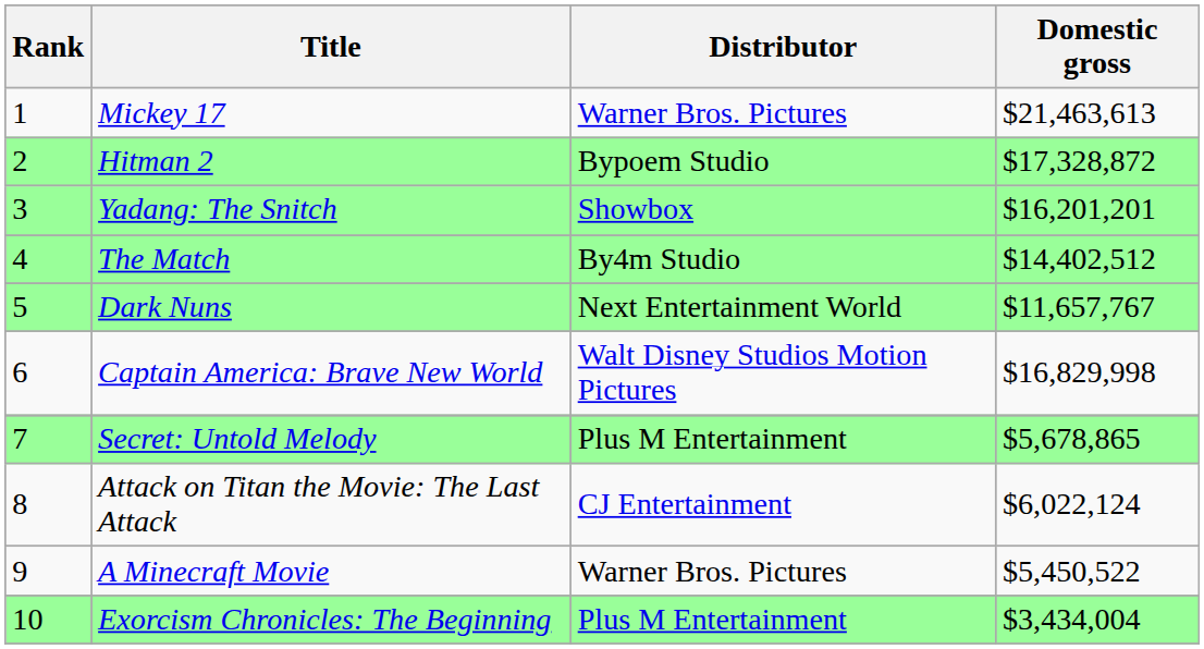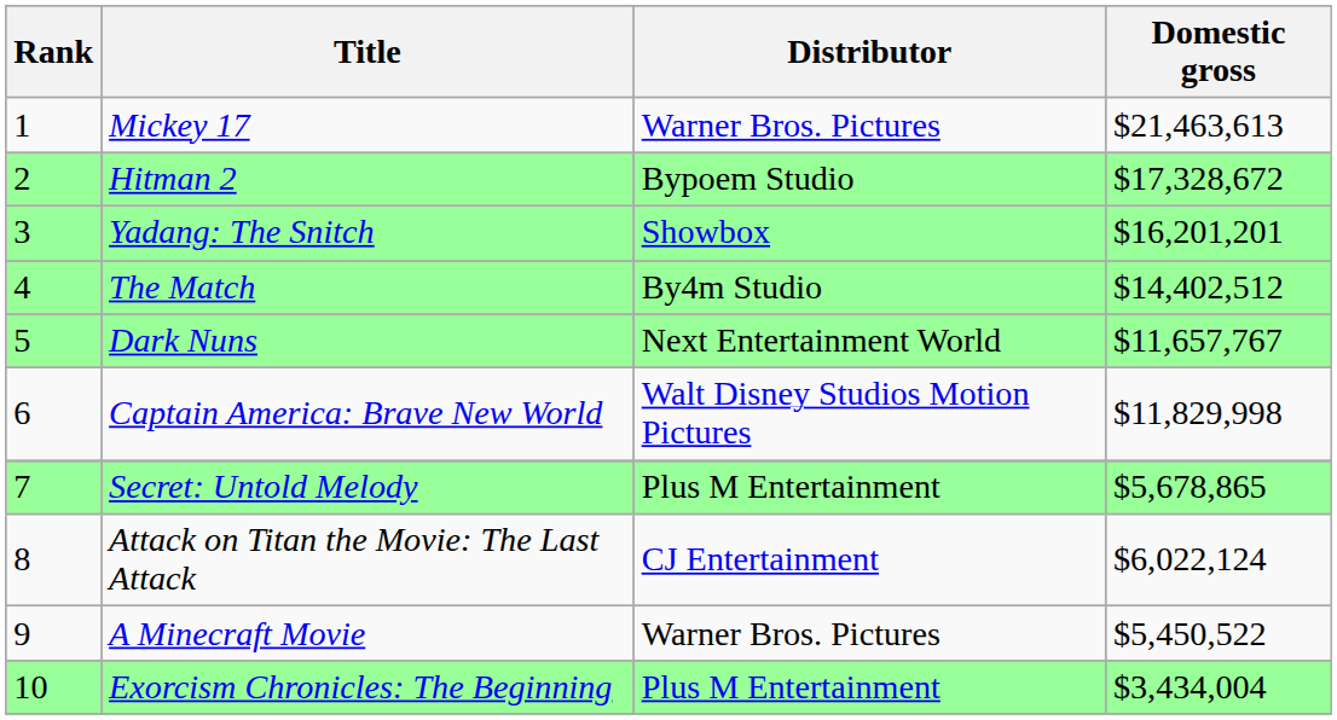Hitman 2 | Domestic gross: $17,328,872 -> $17,328,672
Captain America: Brave New World | Domestic gross: $16,829,998 -> $11,829,998
